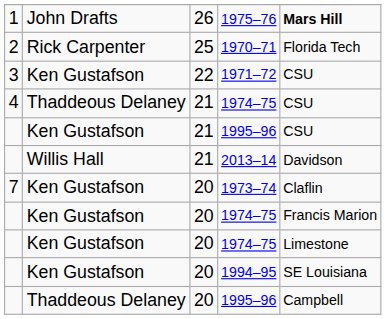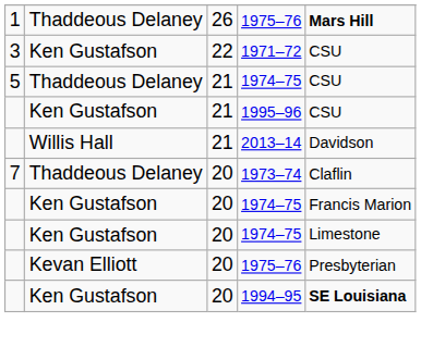26 / 1975–76 | column 2: John Drafts -> Thaddeous Delaney
- row: 2 | Rick Carpenter | 25 | 1970–71 | Florida Tech
21 / 1974–75 | column 1: 4 -> 5
1973–74 | column 2: Ken Gustafson -> Thaddeous Delaney
+ row: Kevan Elliott | 20 | 1975–76 | Presbyterian
1994–95 | column 5: normal -> bold
- row: Thaddeous Delaney | 20 | 1995–96 | Campbell
